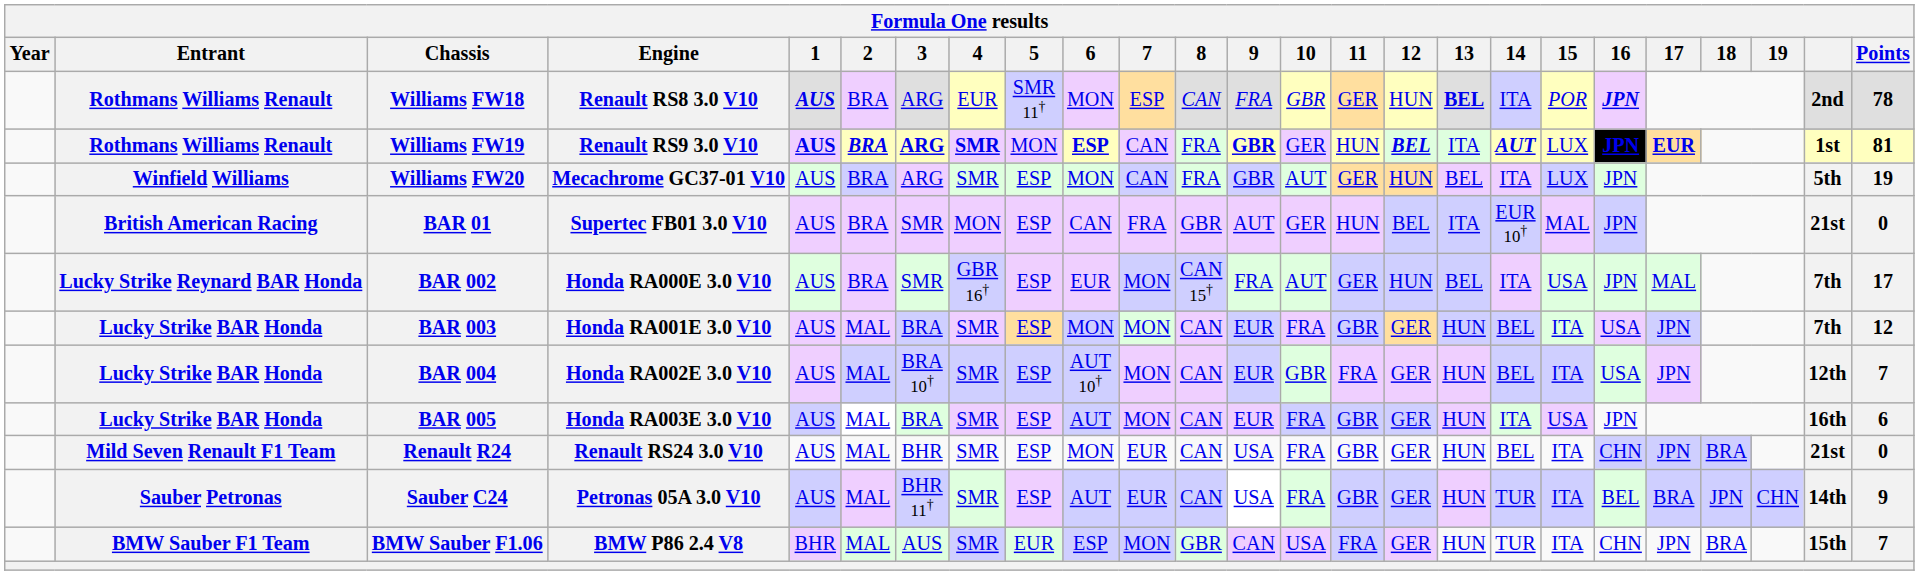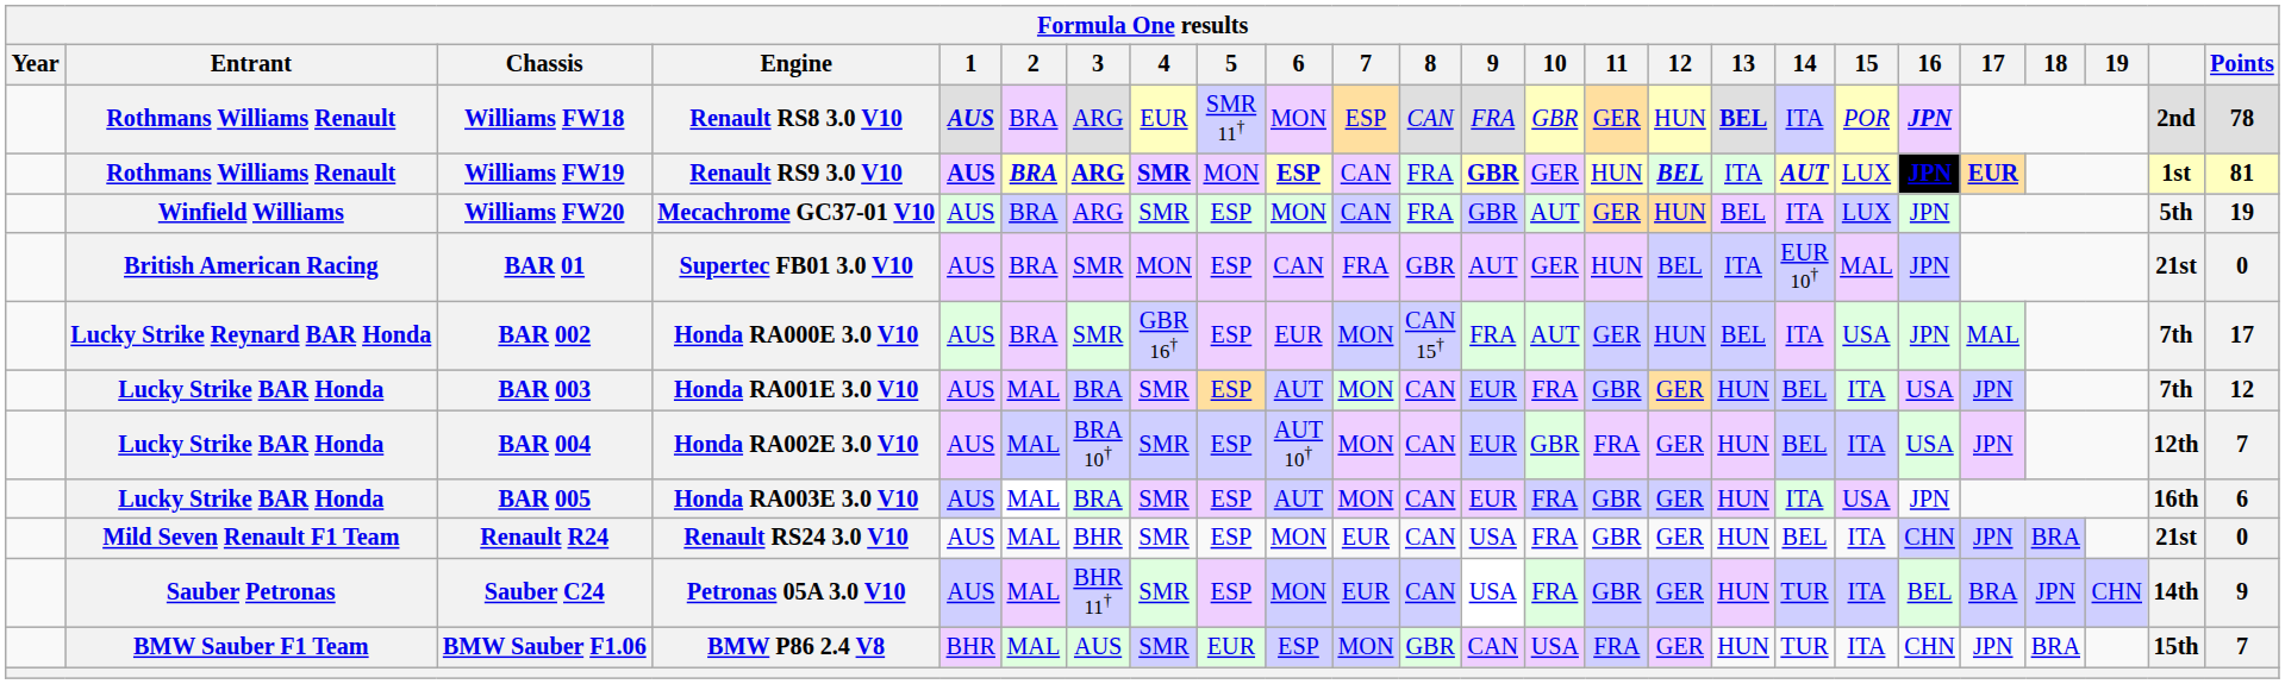BAR 003 | 6: MON -> AUT
Sauber C24 | 6: AUT -> MON
